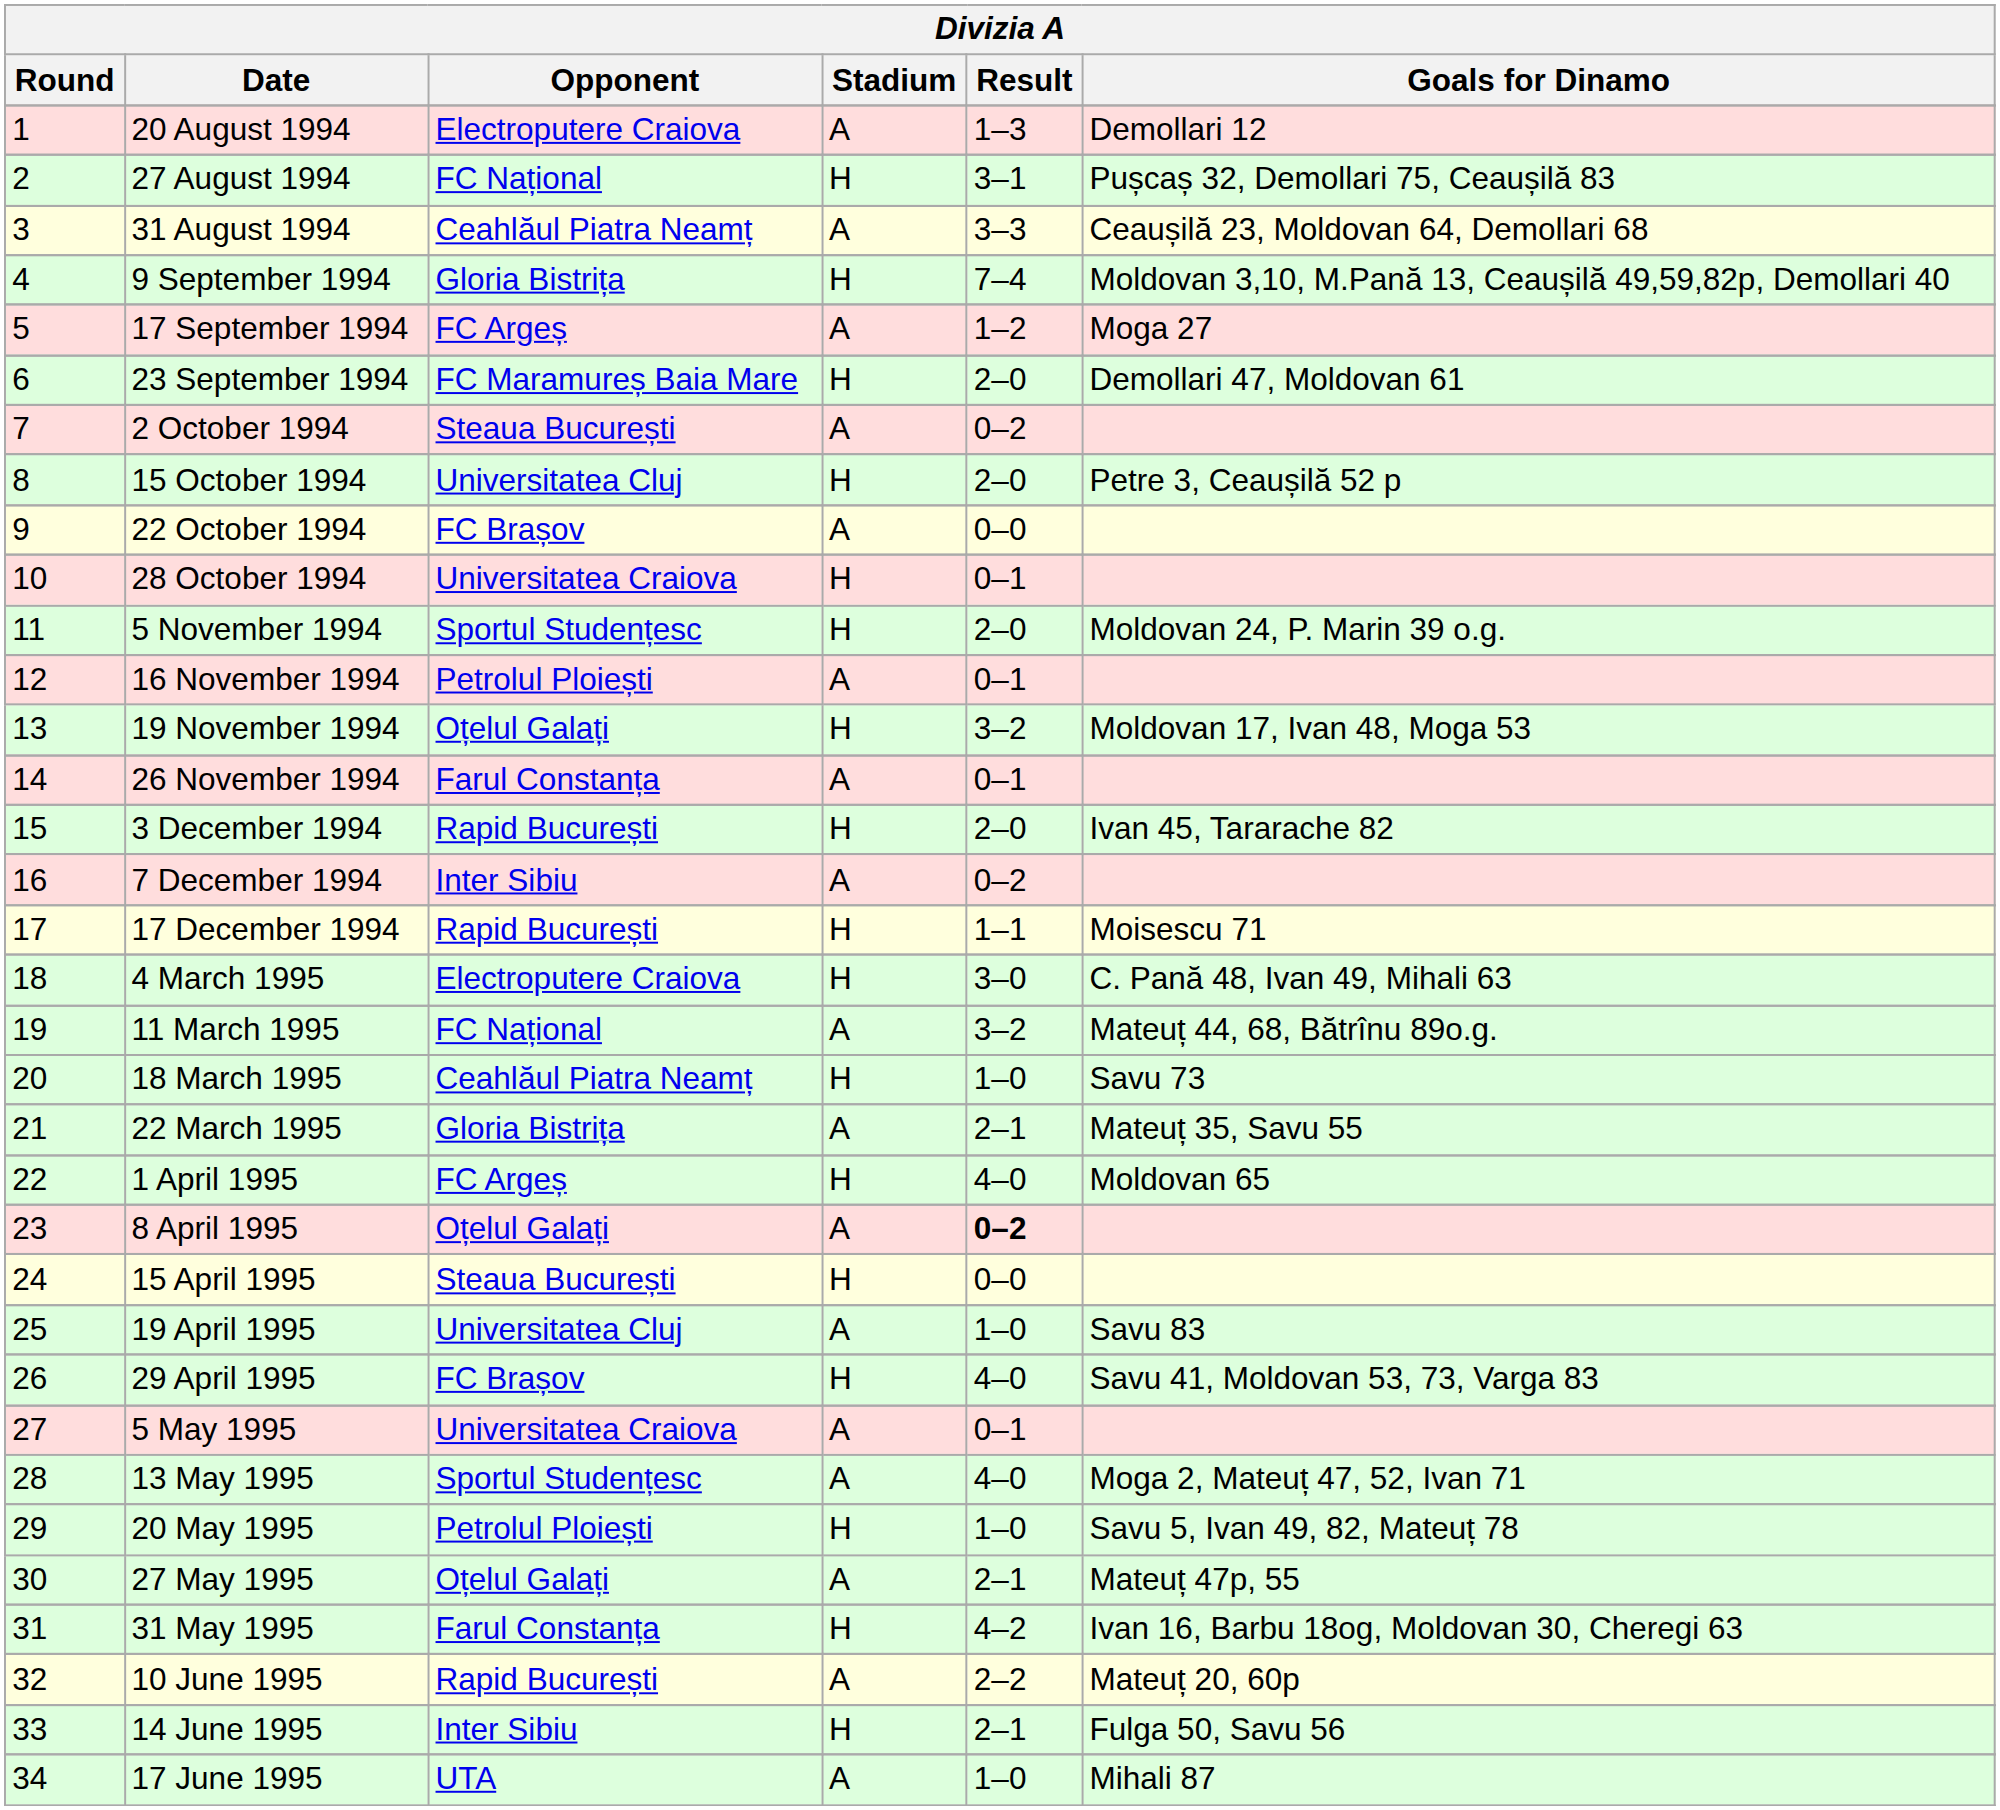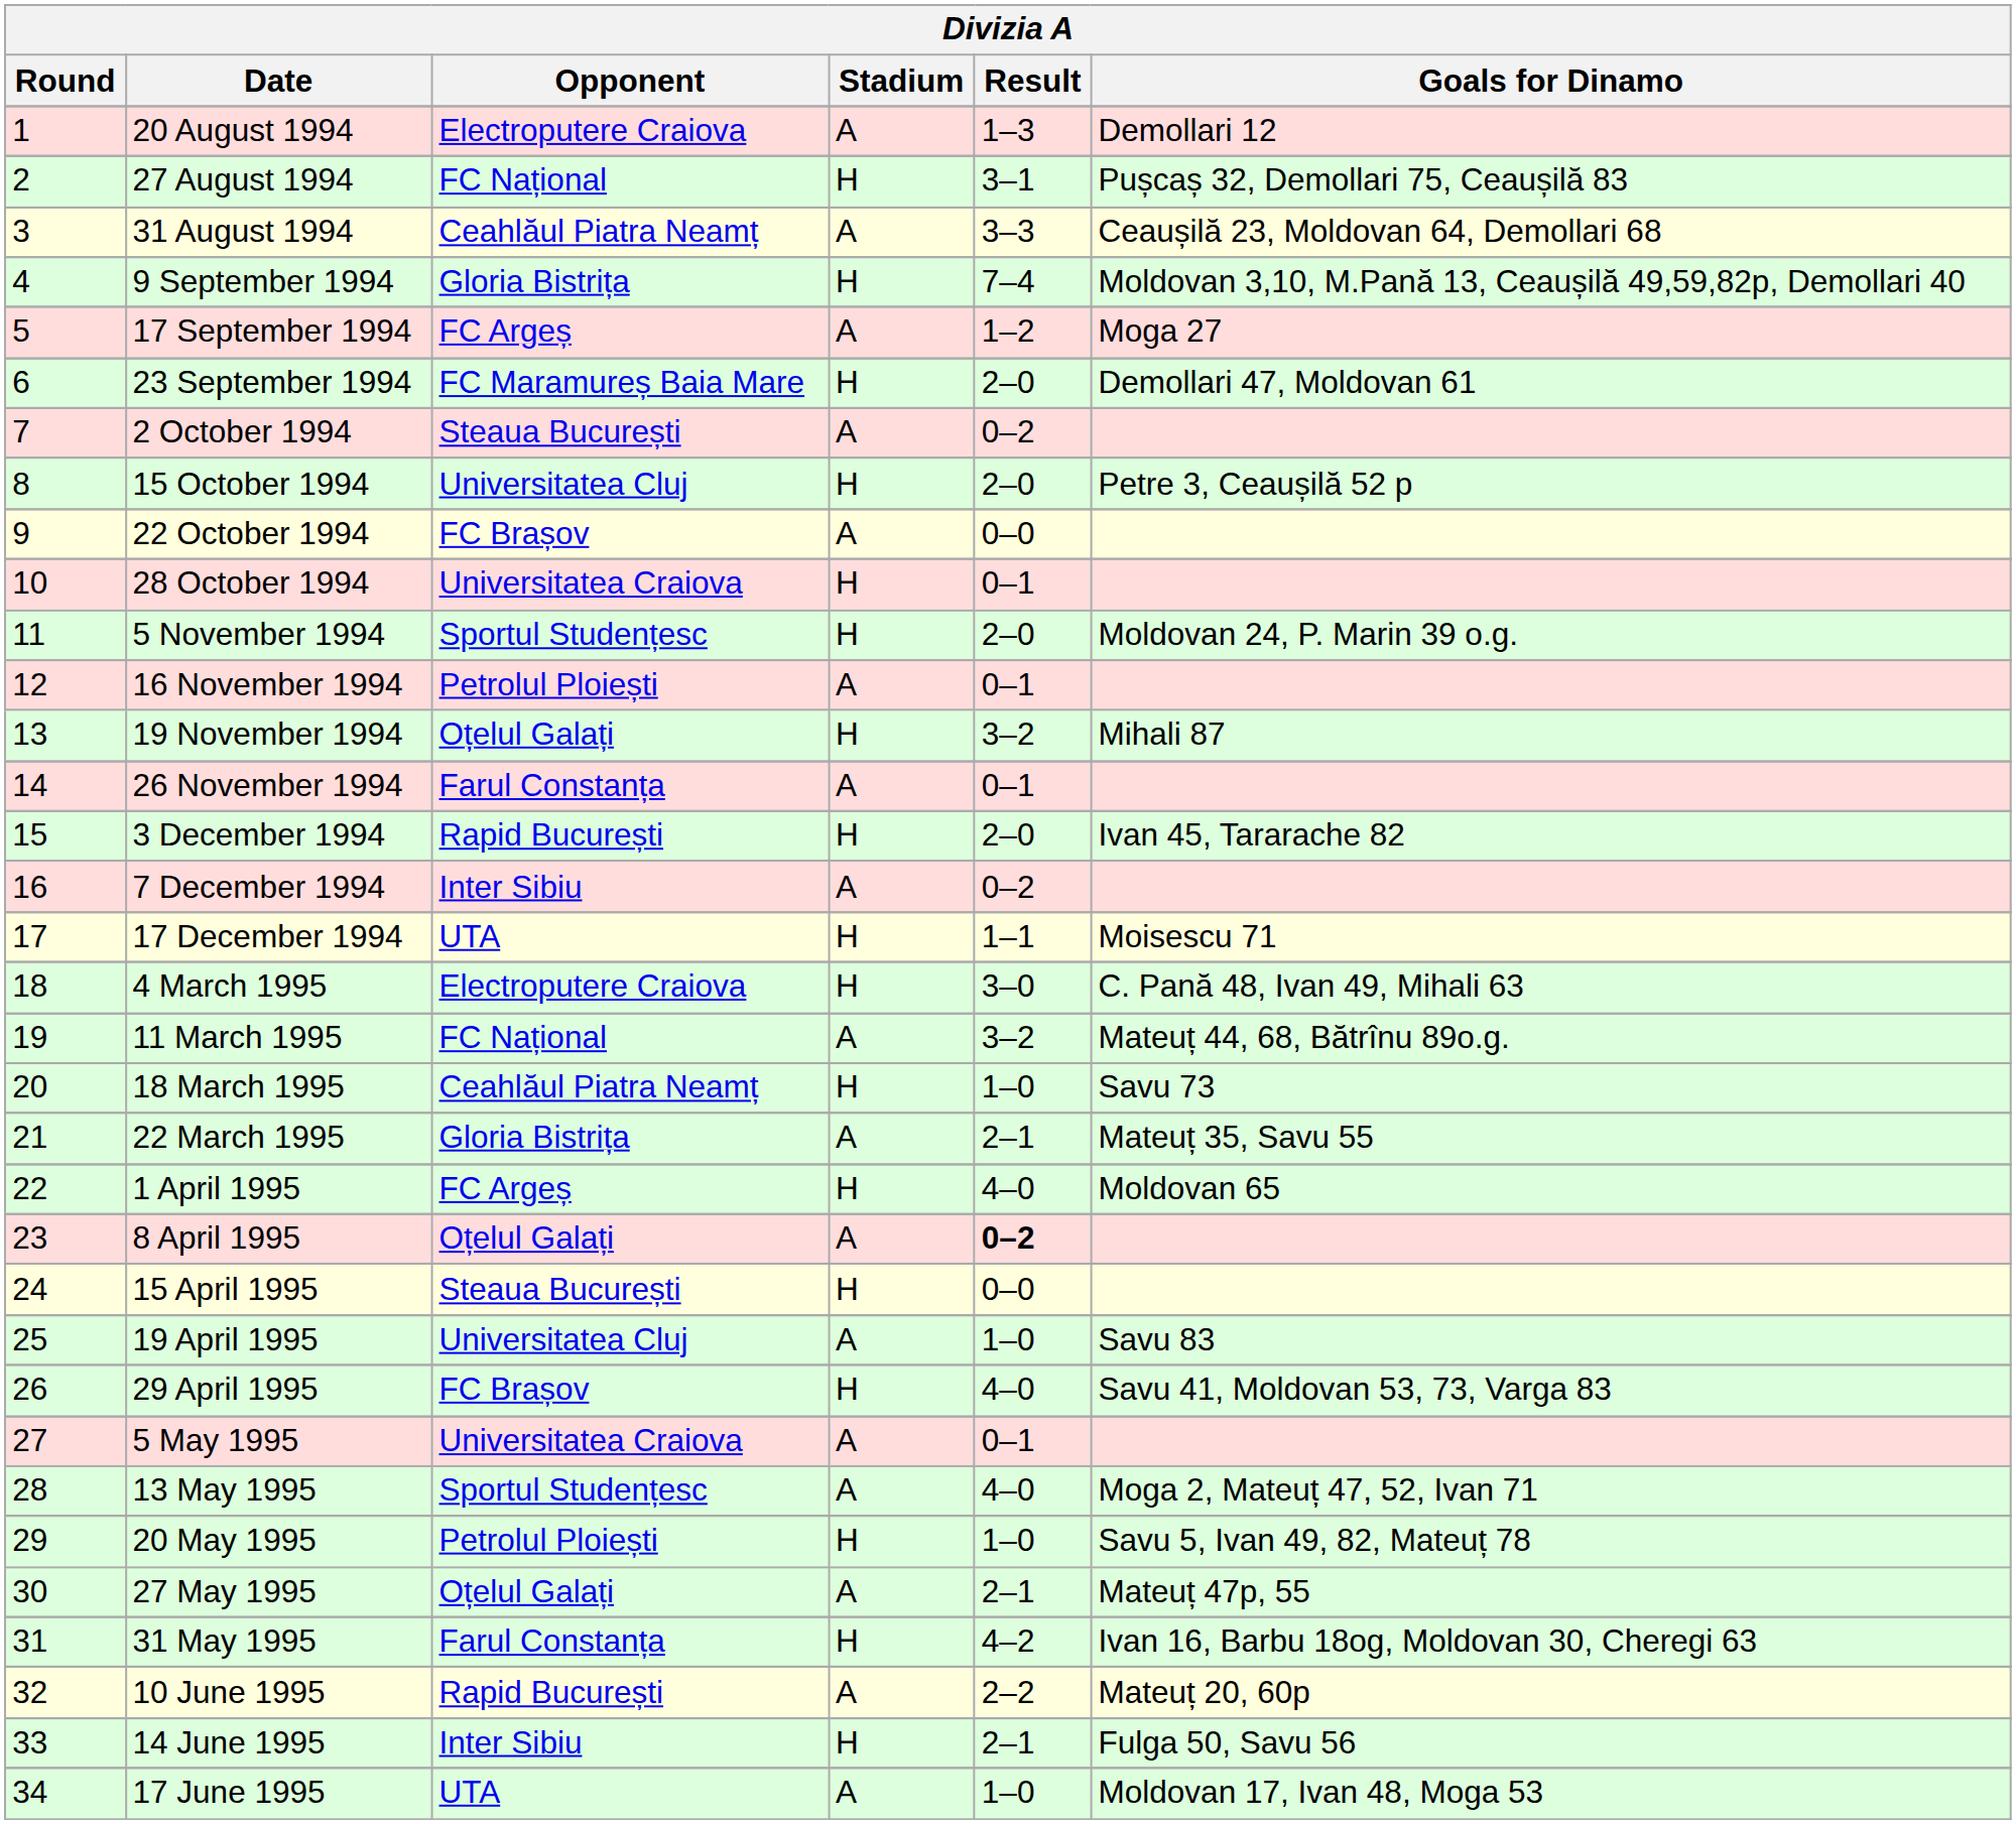19 November 1994 | Goals for Dinamo: Moldovan 17, Ivan 48, Moga 53 -> Mihali 87
17 December 1994 | Opponent: Rapid București -> UTA
17 June 1995 | Goals for Dinamo: Mihali 87 -> Moldovan 17, Ivan 48, Moga 53
